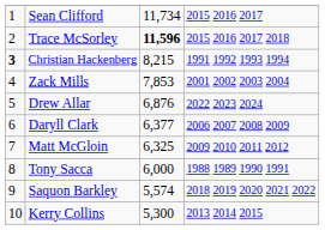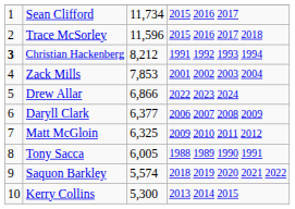Trace McSorley | column 3: bold -> normal
Christian Hackenberg | column 3: 8,215 -> 8,212
Drew Allar | column 3: 6,876 -> 6,866
Tony Sacca | column 3: 6,000 -> 6,005
